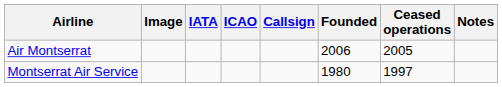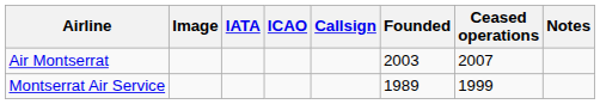Air Montserrat | Founded: 2006 -> 2003
Air Montserrat | Ceased operations: 2005 -> 2007
Montserrat Air Service | Founded: 1980 -> 1989
Montserrat Air Service | Ceased operations: 1997 -> 1999
